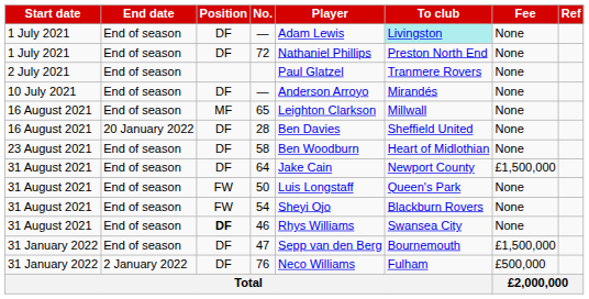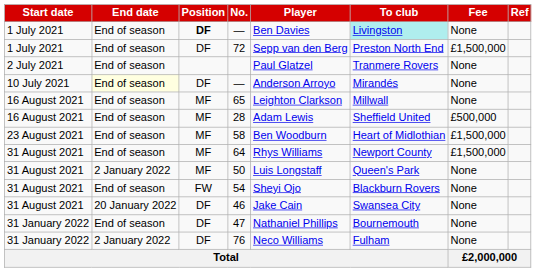1 July 2021 / — | Position: normal -> bold
1 July 2021 / — | Player: Adam Lewis -> Ben Davies
72 | Player: Nathaniel Phillips -> Sepp van den Berg
72 | Fee: None -> £1,500,000
10 July 2021 / — | End date: no background -> lightyellow background
28 | End date: 20 January 2022 -> End of season
28 | Position: DF -> MF
28 | Player: Ben Davies -> Adam Lewis
28 | Fee: None -> £500,000
58 | Position: DF -> MF
58 | Fee: None -> £1,500,000
64 | Position: DF -> MF
64 | Player: Jake Cain -> Rhys Williams
50 | End date: End of season -> 2 January 2022
50 | Position: FW -> MF
46 | End date: End of season -> 20 January 2022
46 | Position: bold -> normal
46 | Player: Rhys Williams -> Jake Cain
47 | Player: Sepp van den Berg -> Nathaniel Phillips
47 | Fee: £1,500,000 -> None
76 | Fee: £500,000 -> None
